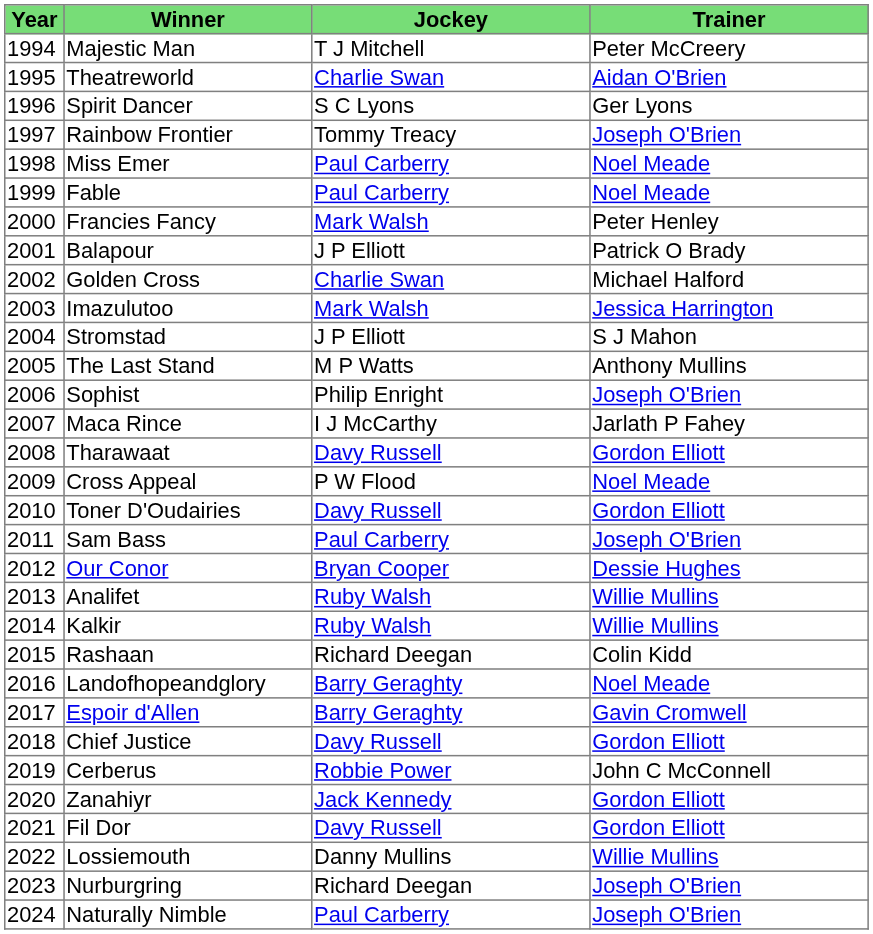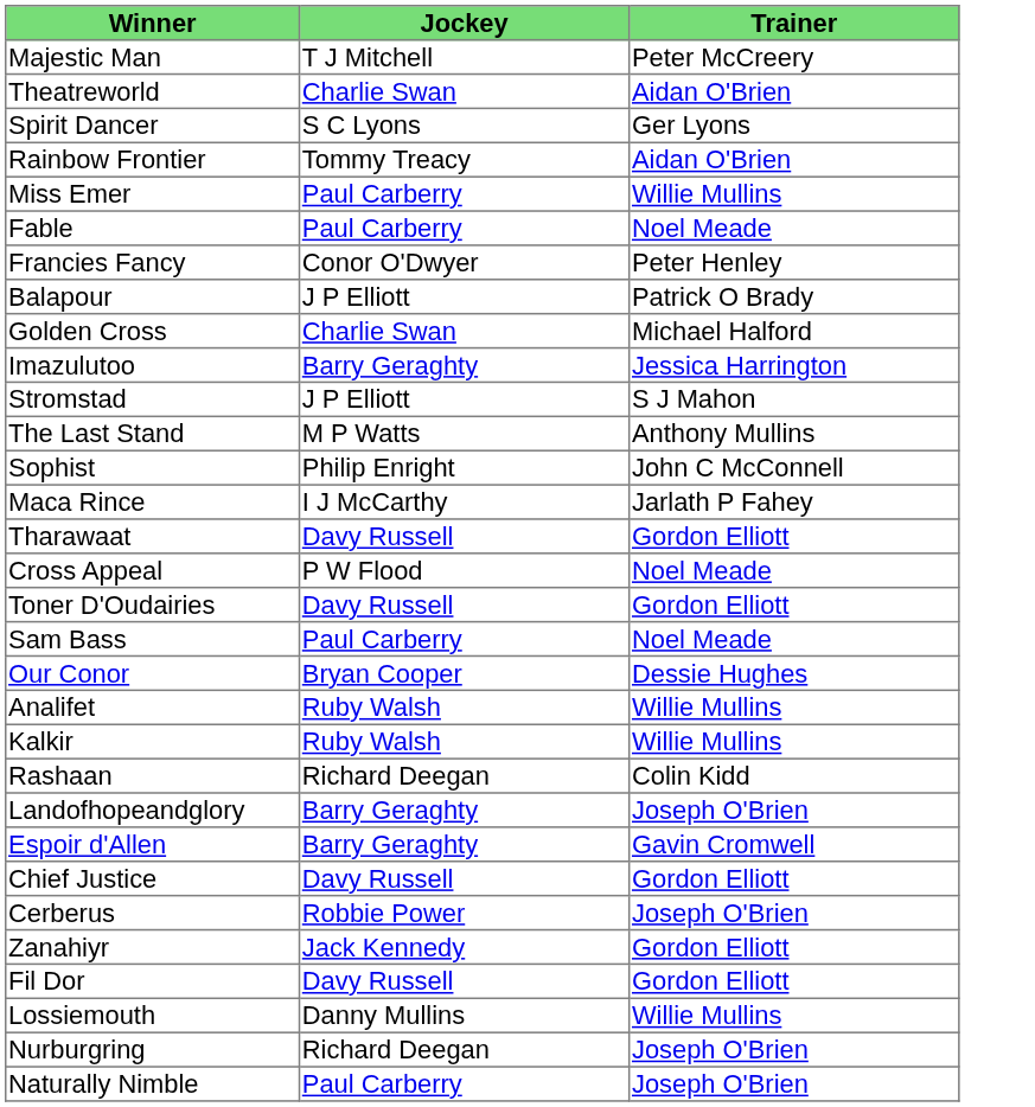- column: Year | 1994 | 1995 | 1996 | 1997 | 1998 | 1999 | 2000 | 2001 | 2002 | 2003 | 2004 | 2005 | 2006 | 2007 | 2008 | 2009 | 2010 | 2011 | 2012 | 2013 | 2014 | 2015 | 2016 | 2017 | 2018 | 2019 | 2020 | 2021 | 2022 | 2023 | 2024
Rainbow Frontier | Trainer: Joseph O'Brien -> Aidan O'Brien
Miss Emer | Trainer: Noel Meade -> Willie Mullins
Francies Fancy | Jockey: Mark Walsh -> Conor O'Dwyer
Imazulutoo | Jockey: Mark Walsh -> Barry Geraghty
Sophist | Trainer: Joseph O'Brien -> John C McConnell
Sam Bass | Trainer: Joseph O'Brien -> Noel Meade
Landofhopeandglory | Trainer: Noel Meade -> Joseph O'Brien
Cerberus | Trainer: John C McConnell -> Joseph O'Brien
